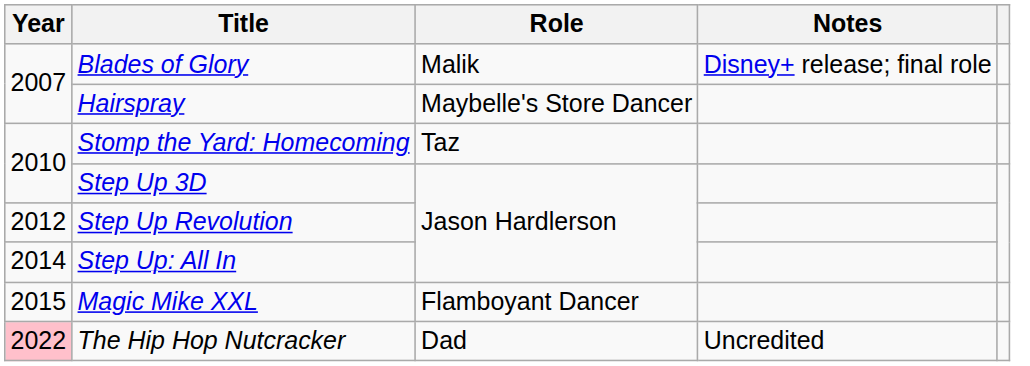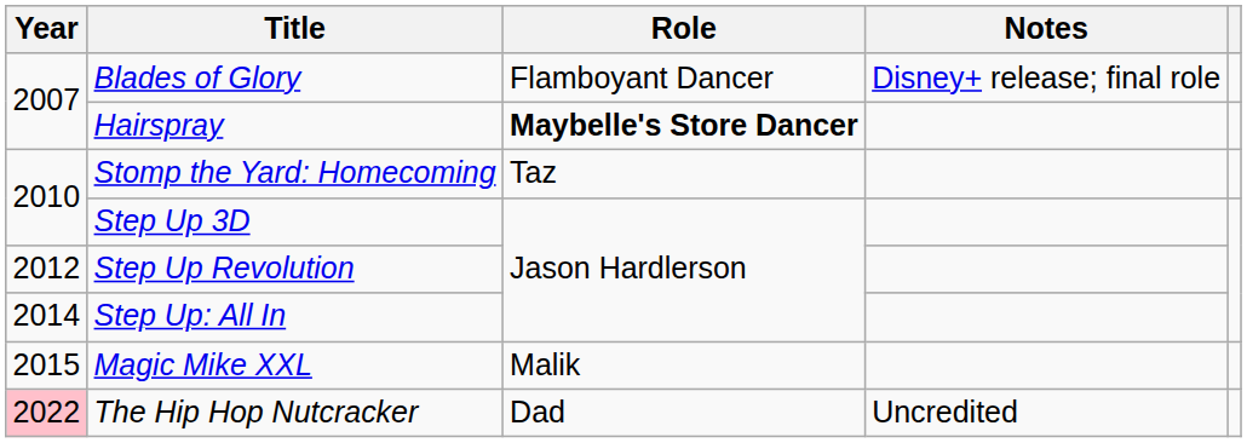Blades of Glory | Role: Malik -> Flamboyant Dancer
Hairspray | Role: normal -> bold
Magic Mike XXL | Role: Flamboyant Dancer -> Malik
